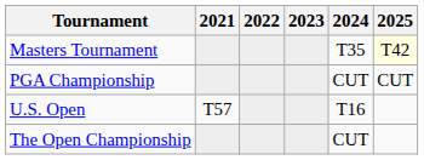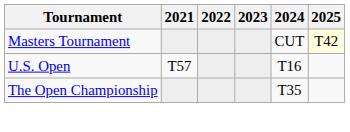Masters Tournament | 2024: T35 -> CUT
- row: PGA Championship | CUT | CUT
The Open Championship | 2024: CUT -> T35
